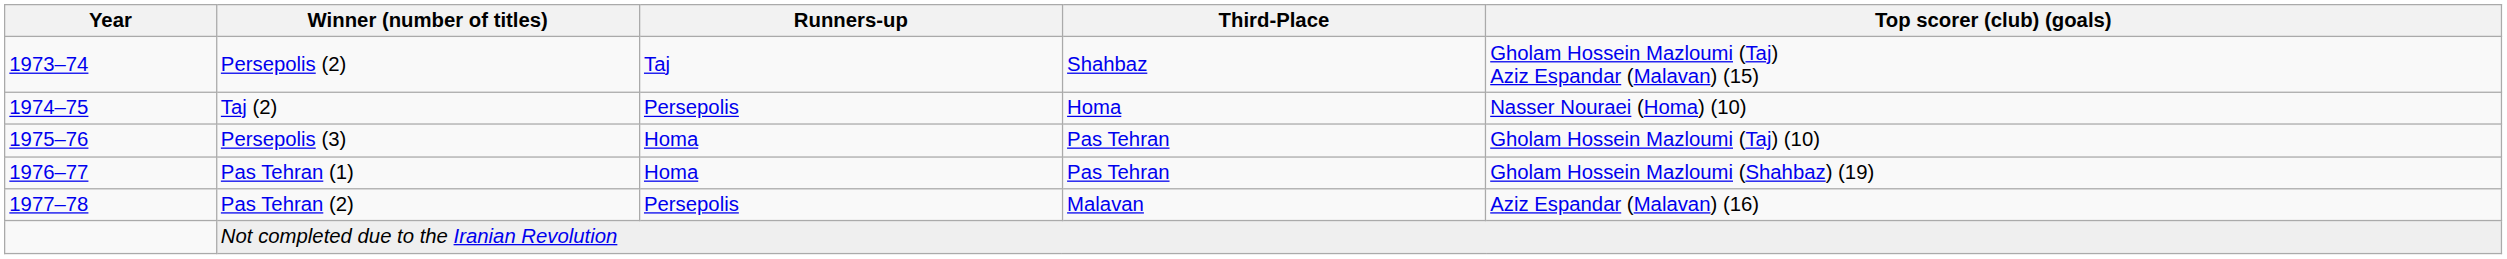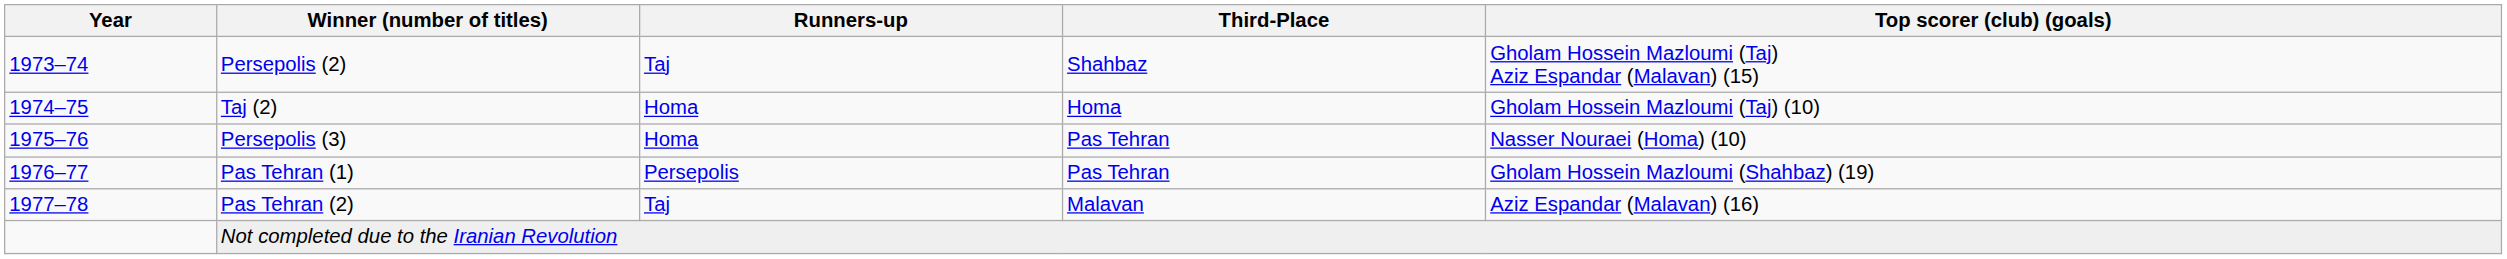Taj (2) | Runners-up: Persepolis -> Homa
Taj (2) | Top scorer (club) (goals): Nasser Nouraei (Homa) (10) -> Gholam Hossein Mazloumi (Taj) (10)
Persepolis (3) | Top scorer (club) (goals): Gholam Hossein Mazloumi (Taj) (10) -> Nasser Nouraei (Homa) (10)
Pas Tehran (1) | Runners-up: Homa -> Persepolis
Pas Tehran (2) | Runners-up: Persepolis -> Taj
